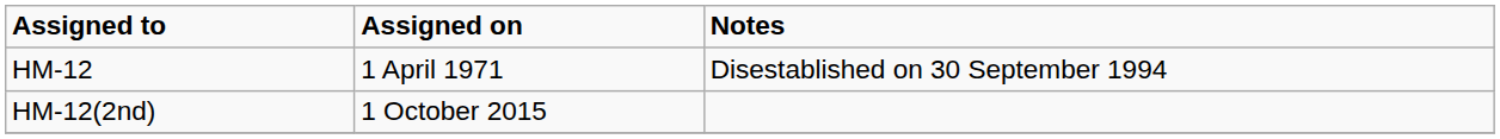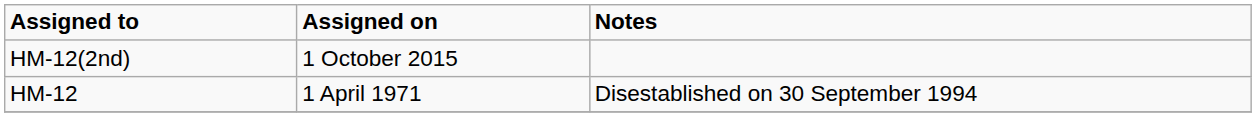rows swapped: HM-12 <-> HM-12(2nd)
